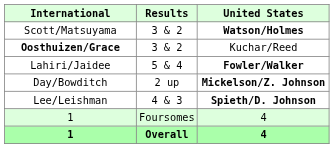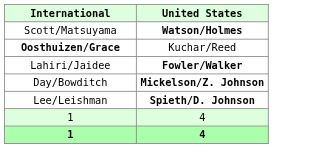- column: Results | 3 & 2 | 3 & 2 | 5 & 4 | 2 up | 4 & 3 | Foursomes | Overall
